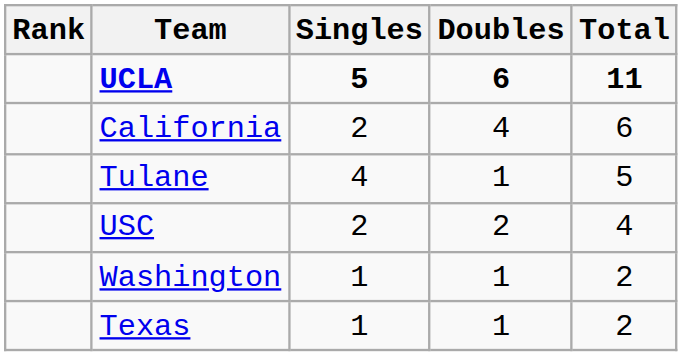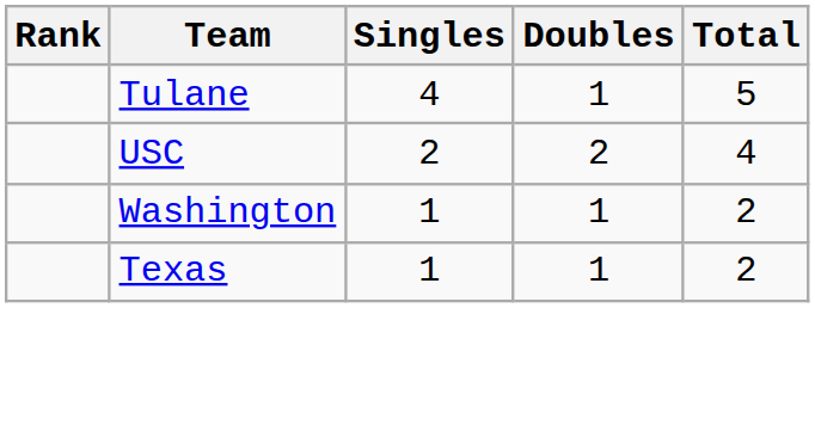- row: UCLA | 5 | 6 | 11
- row: California | 2 | 4 | 6
